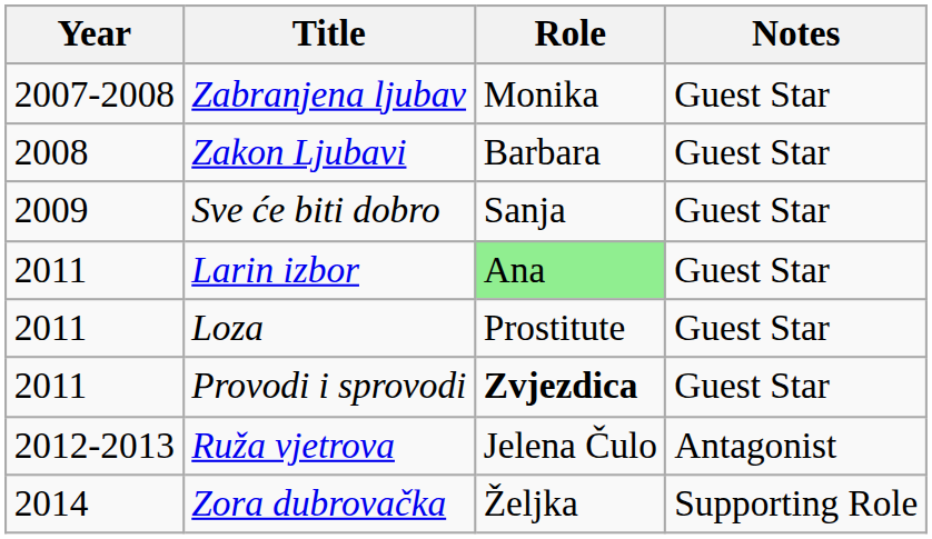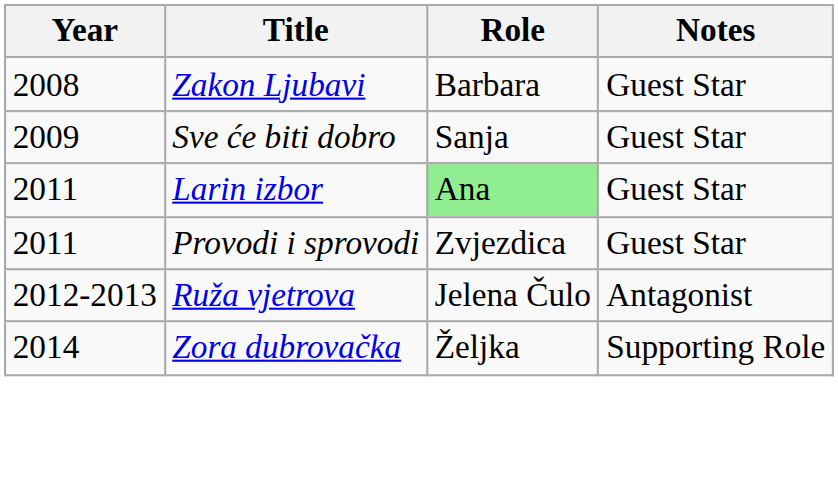- row: 2007-2008 | Zabranjena ljubav | Monika | Guest Star
- row: 2011 | Loza | Prostitute | Guest Star
Provodi i sprovodi | Role: bold -> normal
